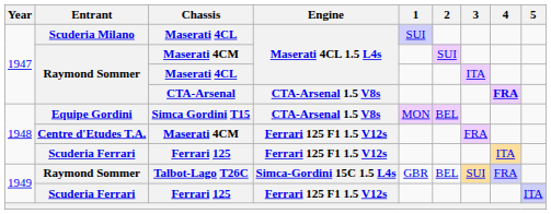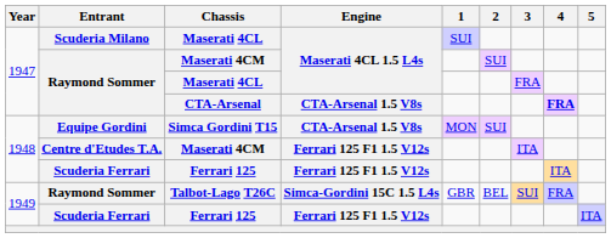Raymond Sommer / Maserati 4CL | 3: ITA -> FRA
Simca Gordini T15 | 2: BEL -> SUI
Centre d'Etudes T.A. / Maserati 4CM | 3: FRA -> ITA
